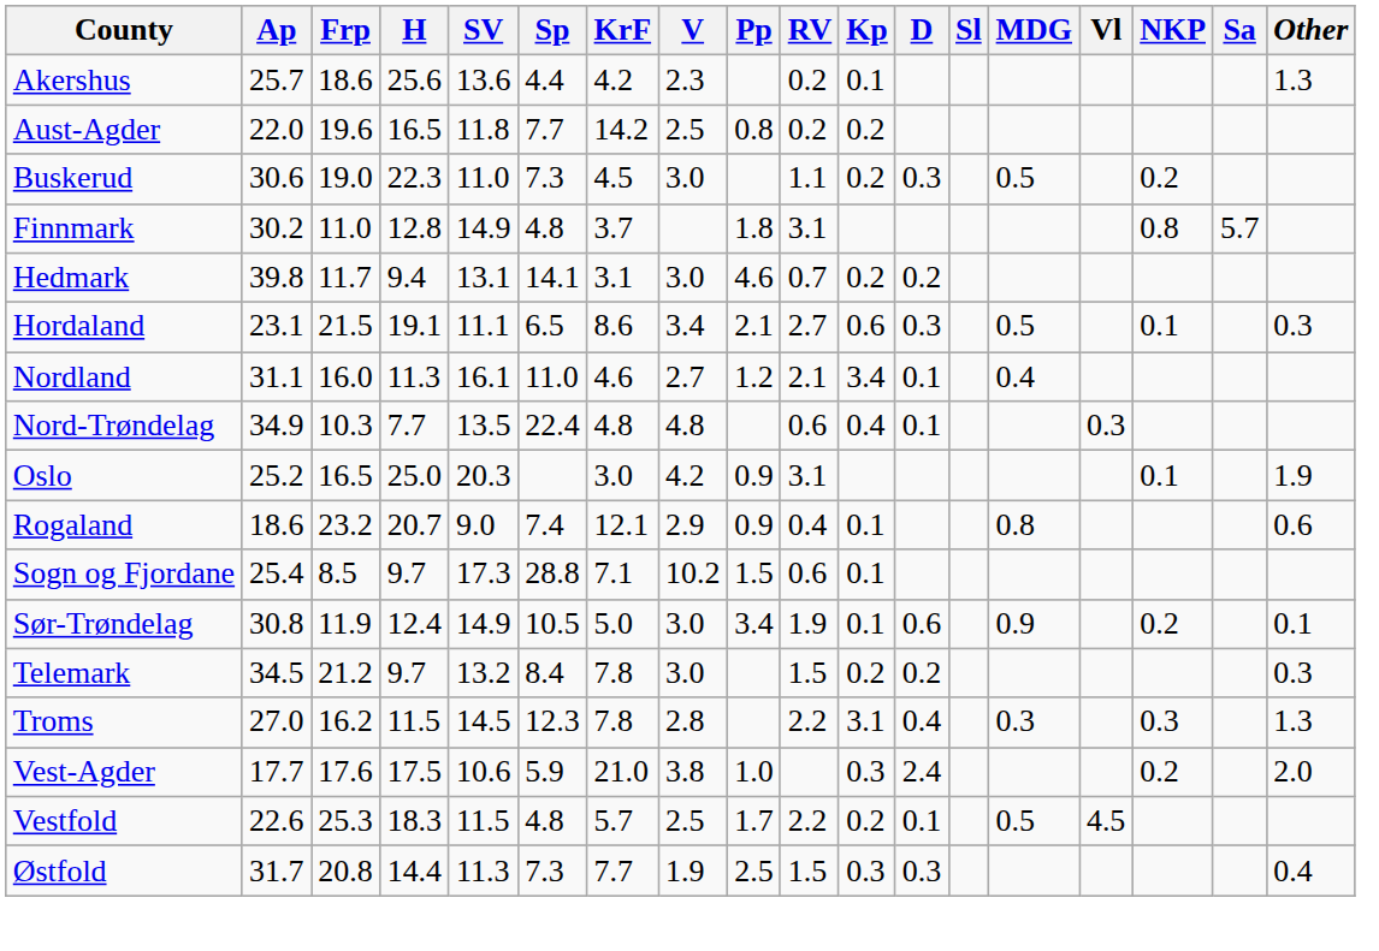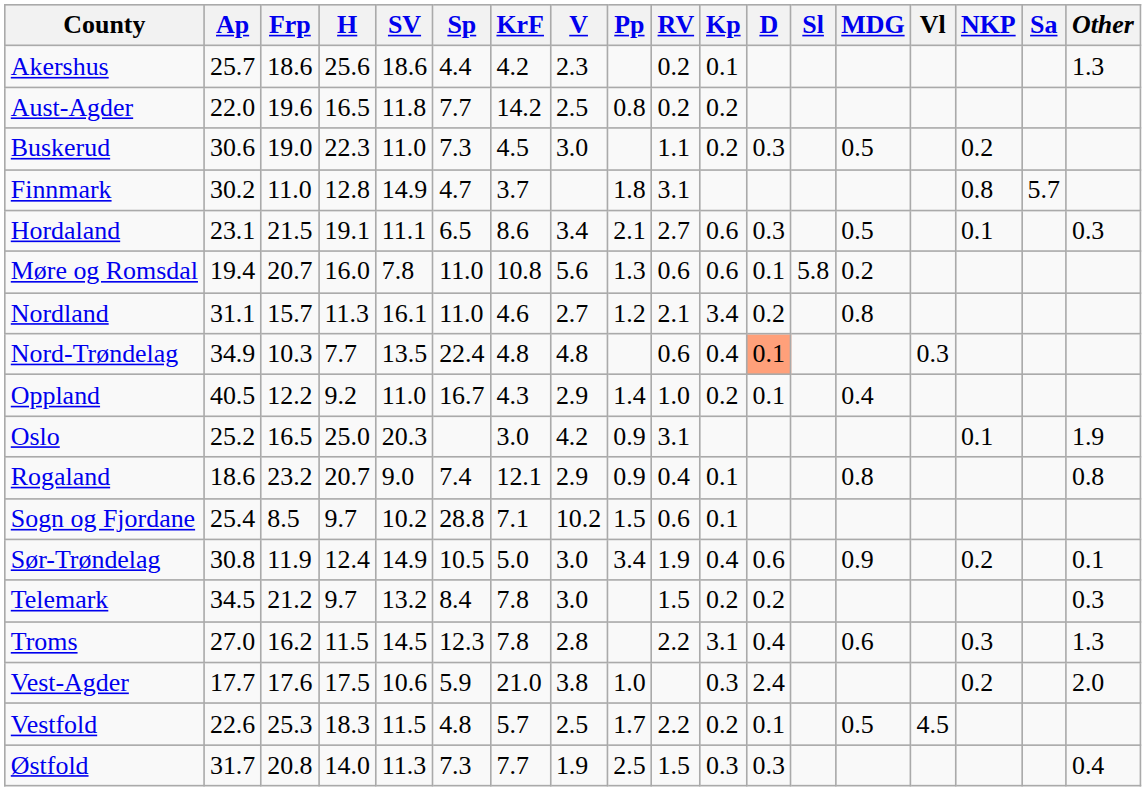Akershus | SV: 13.6 -> 18.6
Finnmark | Sp: 4.8 -> 4.7
- row: Hedmark | 39.8 | 11.7 | 9.4 | 13.1 | 14.1 | 3.1 | 3.0 | 4.6 | 0.7 | 0.2 | 0.2
+ row: Møre og Romsdal | 19.4 | 20.7 | 16.0 | 7.8 | 11.0 | 10.8 | 5.6 | 1.3 | 0.6 | 0.6 | 0.1 | 5.8 | 0.2
Nordland | Frp: 16.0 -> 15.7
Nordland | D: 0.1 -> 0.2
Nordland | MDG: 0.4 -> 0.8
Nord-Trøndelag | D: no background -> lightsalmon background
+ row: Oppland | 40.5 | 12.2 | 9.2 | 11.0 | 16.7 | 4.3 | 2.9 | 1.4 | 1.0 | 0.2 | 0.1 | 0.4
Rogaland | Other: 0.6 -> 0.8
Sogn og Fjordane | SV: 17.3 -> 10.2
Sør-Trøndelag | Kp: 0.1 -> 0.4
Troms | MDG: 0.3 -> 0.6
Østfold | H: 14.4 -> 14.0
